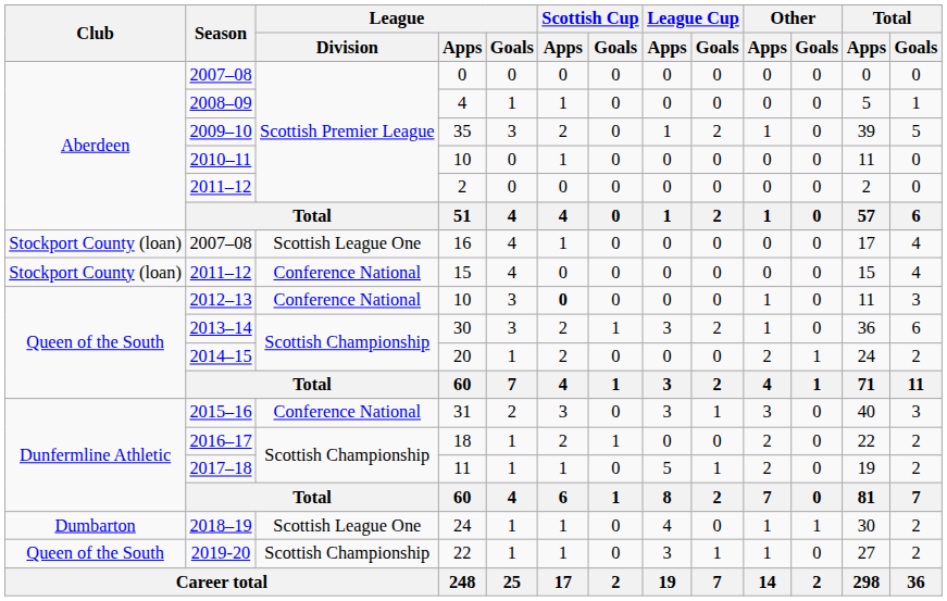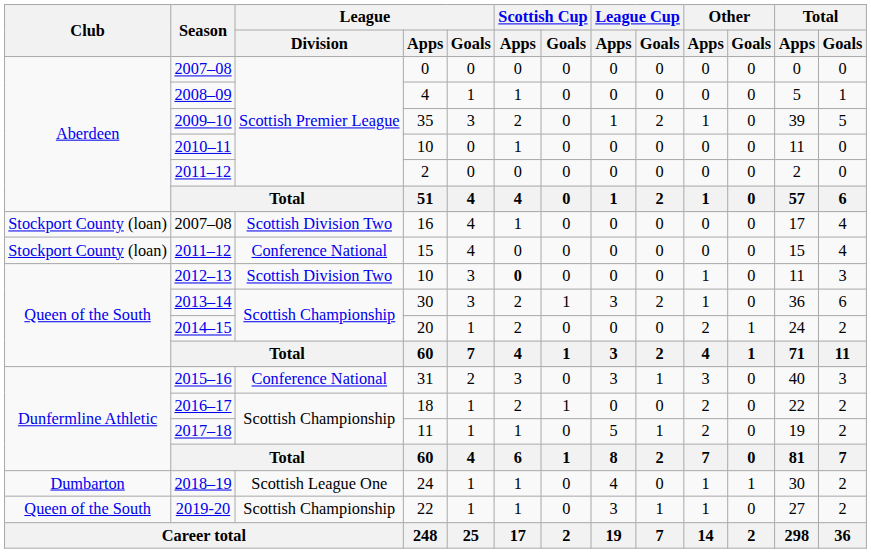16 | League / Division: Scottish League One -> Scottish Division Two
2012–13 / 10 | League / Division: Conference National -> Scottish Division Two
